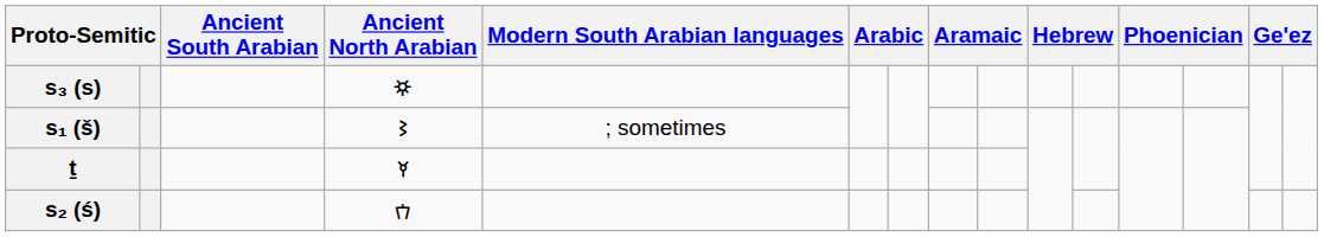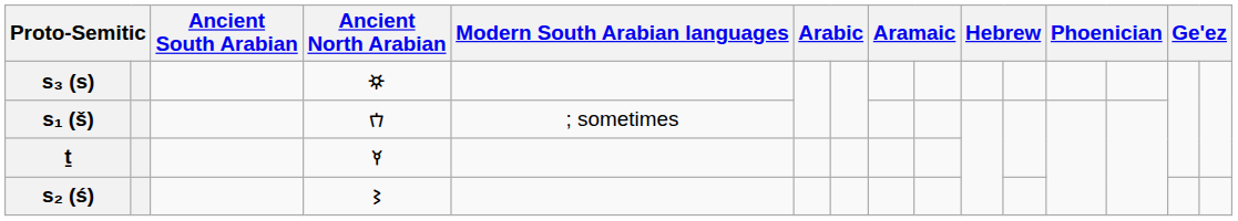s₁ (š) | Ancient North Arabian: 𐪆 -> 𐪊
s₂ (ś) | Ancient North Arabian: 𐪊 -> 𐪆
